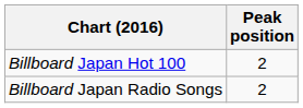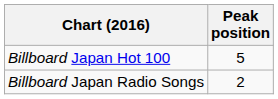Billboard Japan Hot 100 | Peak position: 2 -> 5
